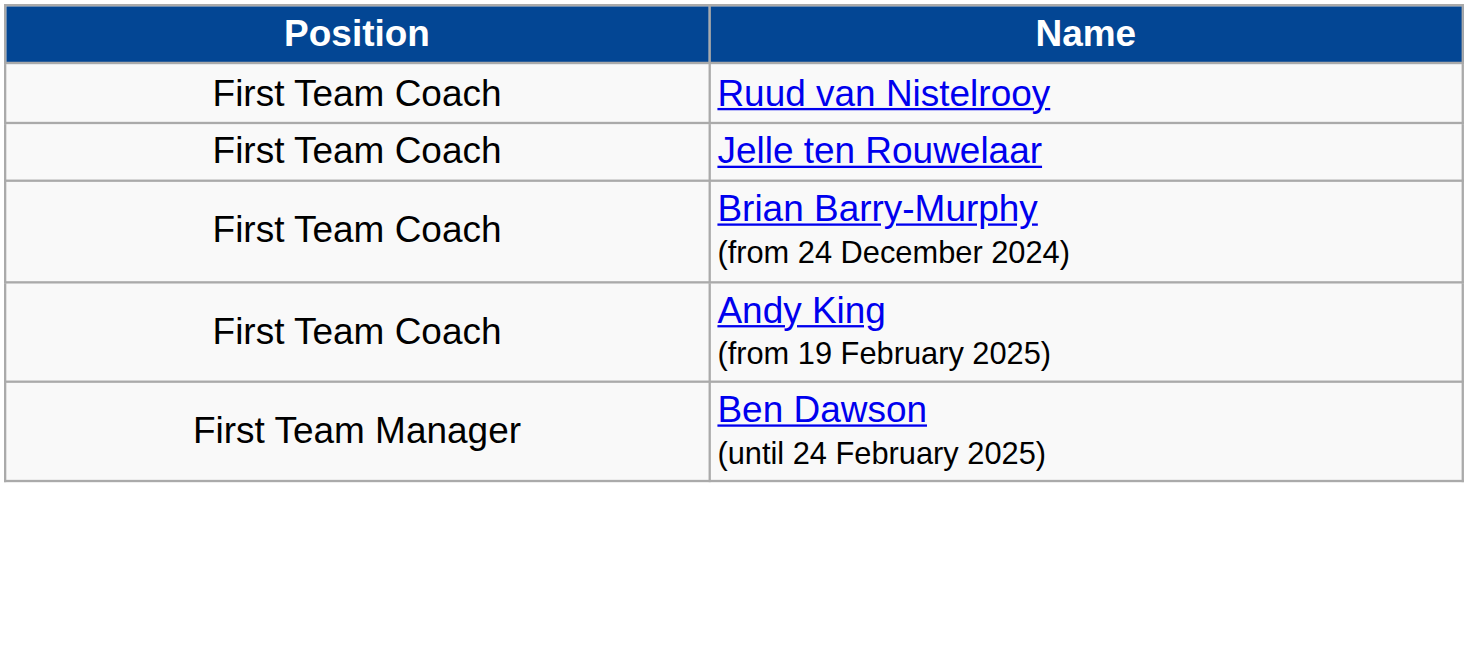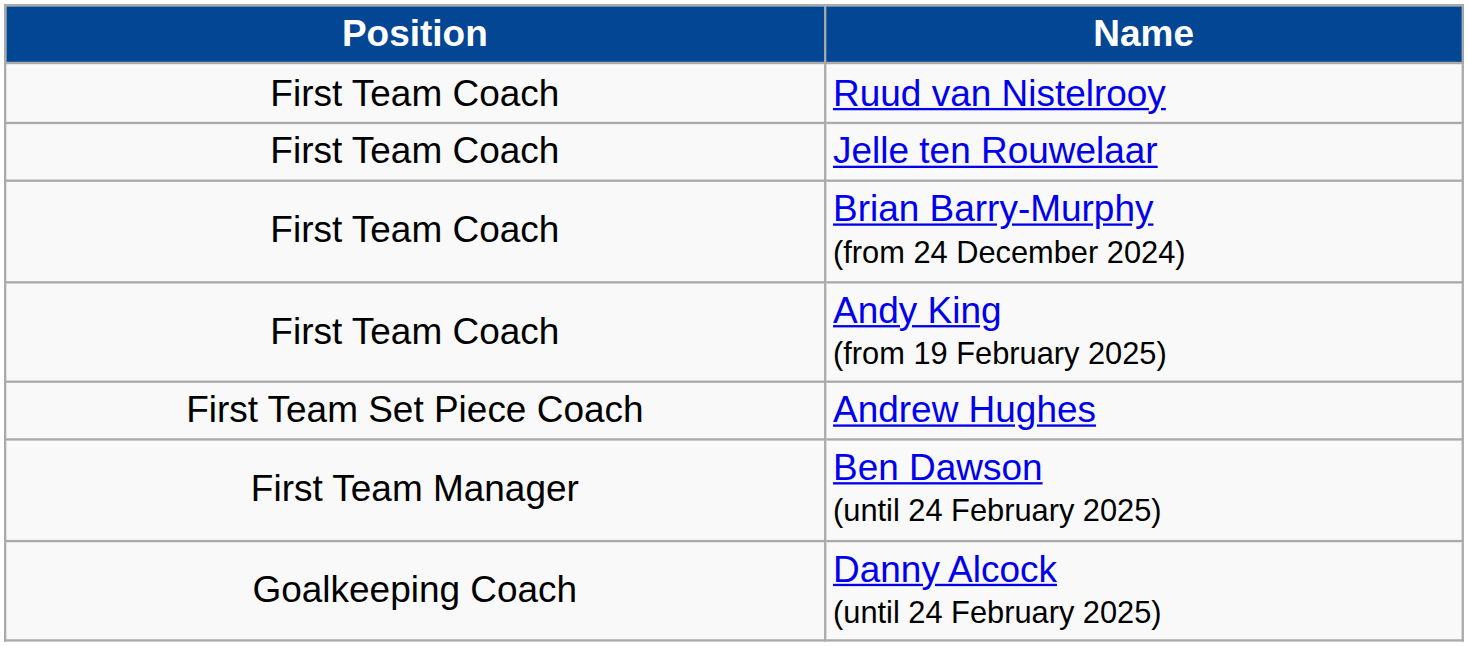+ row: First Team Set Piece Coach | Andrew Hughes
+ row: Goalkeeping Coach | Danny Alcock (until 24 February 2025)
